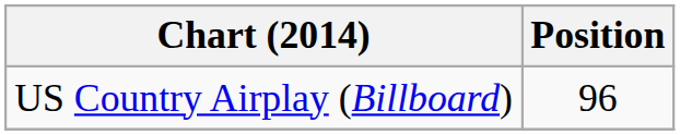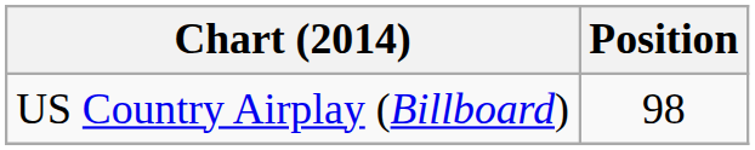US Country Airplay (Billboard) | Position: 96 -> 98
